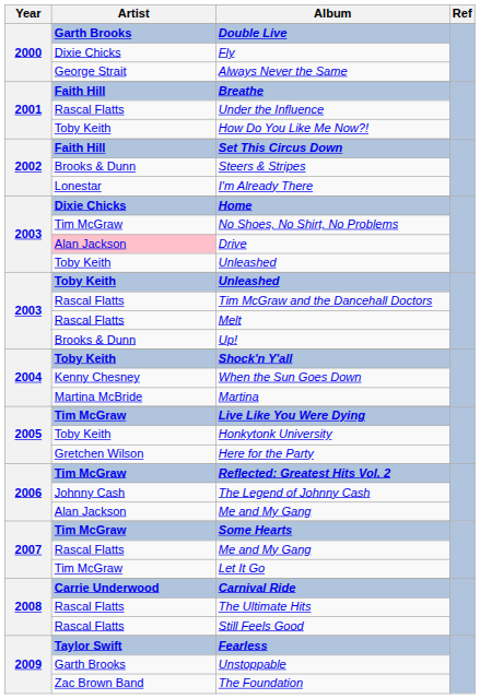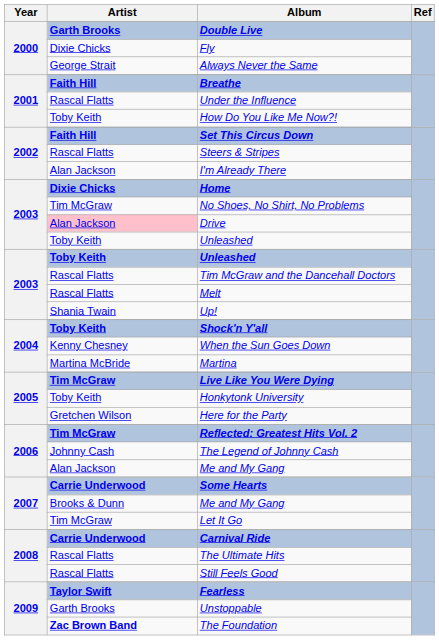Steers & Stripes | Artist: Brooks & Dunn -> Rascal Flatts
I'm Already There | Artist: Lonestar -> Alan Jackson
Up! | Artist: Brooks & Dunn -> Shania Twain
Some Hearts | Artist: Tim McGraw -> Carrie Underwood
2007 / Me and My Gang | Artist: Rascal Flatts -> Brooks & Dunn
The Foundation | Artist: normal -> bold
